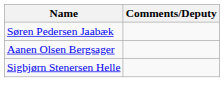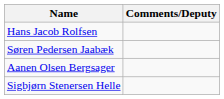+ row: Hans Jacob Rolfsen
